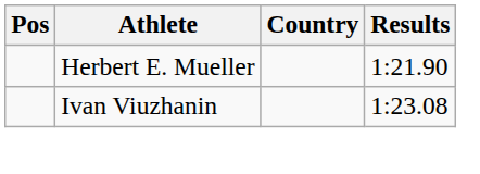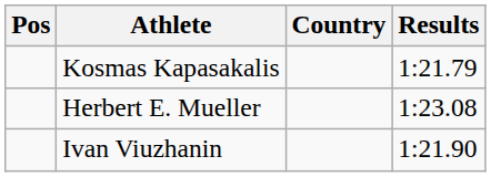+ row: Kosmas Kapasakalis | 1:21.79
Herbert E. Mueller | Results: 1:21.90 -> 1:23.08
Ivan Viuzhanin | Results: 1:23.08 -> 1:21.90
